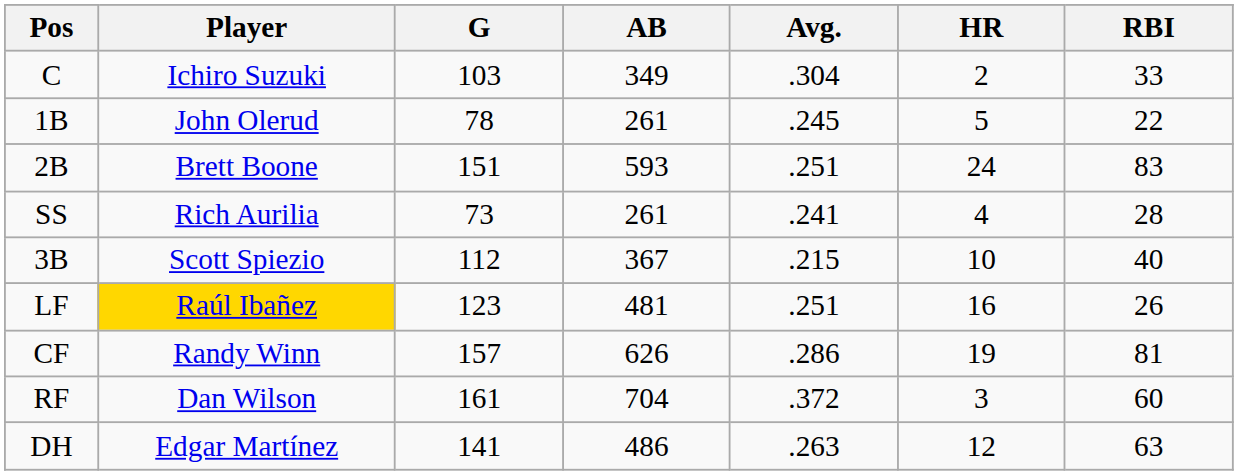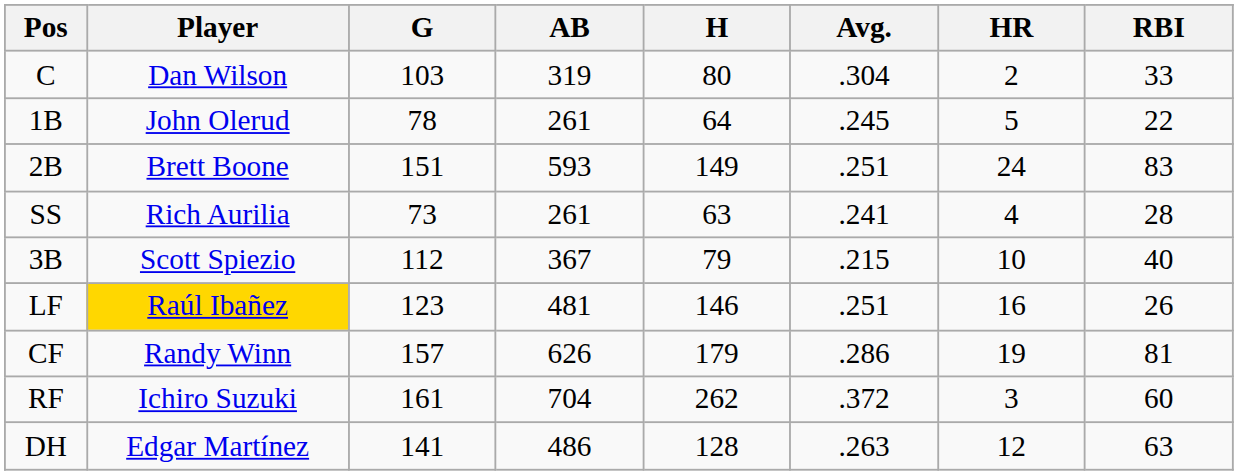+ column: H | 80 | 64 | 149 | 63 | 79 | 146 | 179 | 262 | 128
C | Player: Ichiro Suzuki -> Dan Wilson
C | AB: 349 -> 319
RF | Player: Dan Wilson -> Ichiro Suzuki
